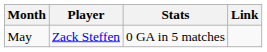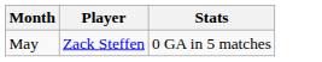- column: Link
